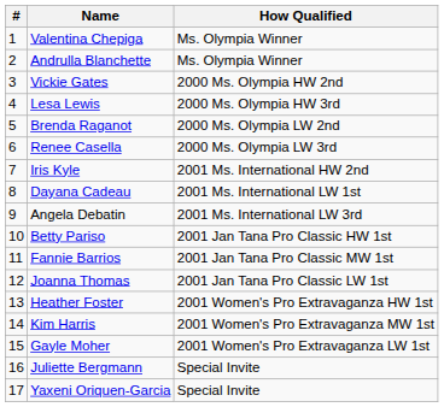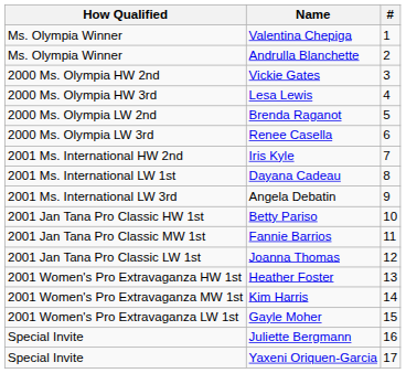columns swapped: # <-> How Qualified
